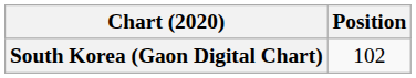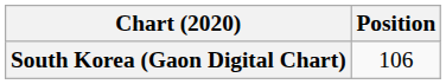South Korea (Gaon Digital Chart) | Position: 102 -> 106
